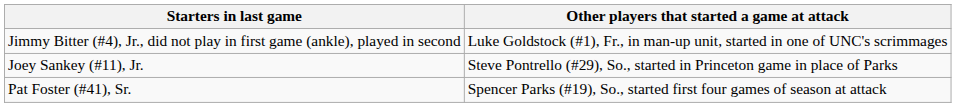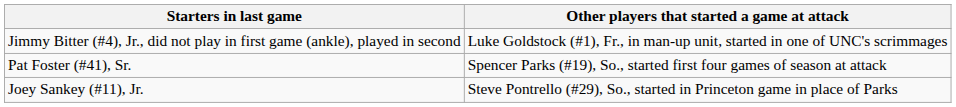rows swapped: Pat Foster (#41), Sr. <-> Joey Sankey (#11), Jr.
